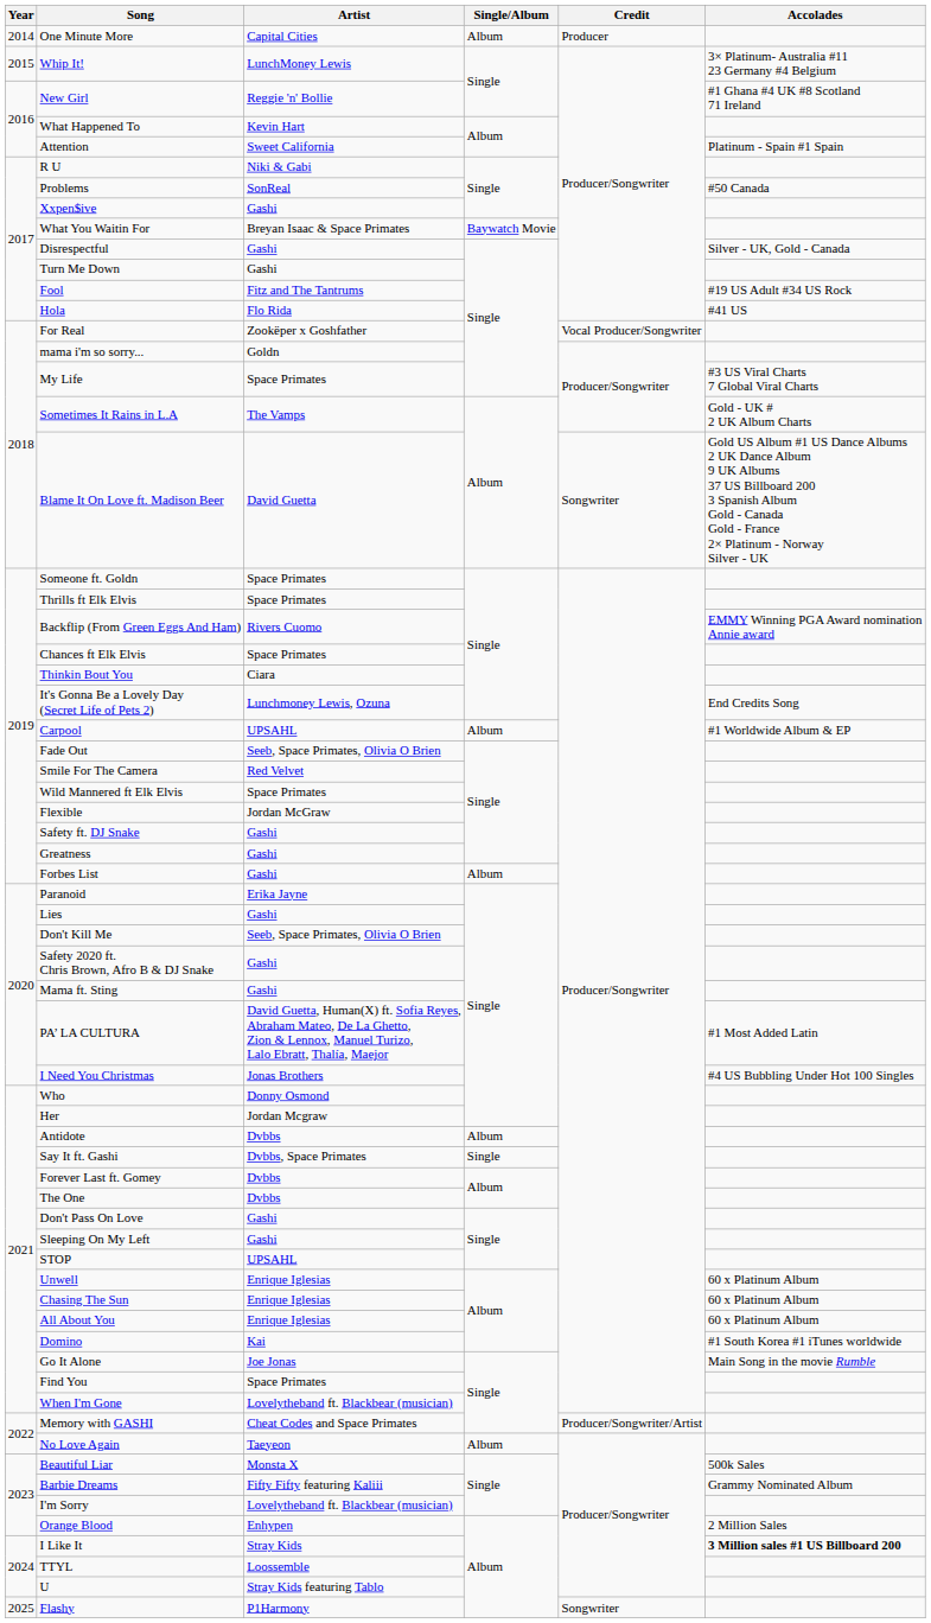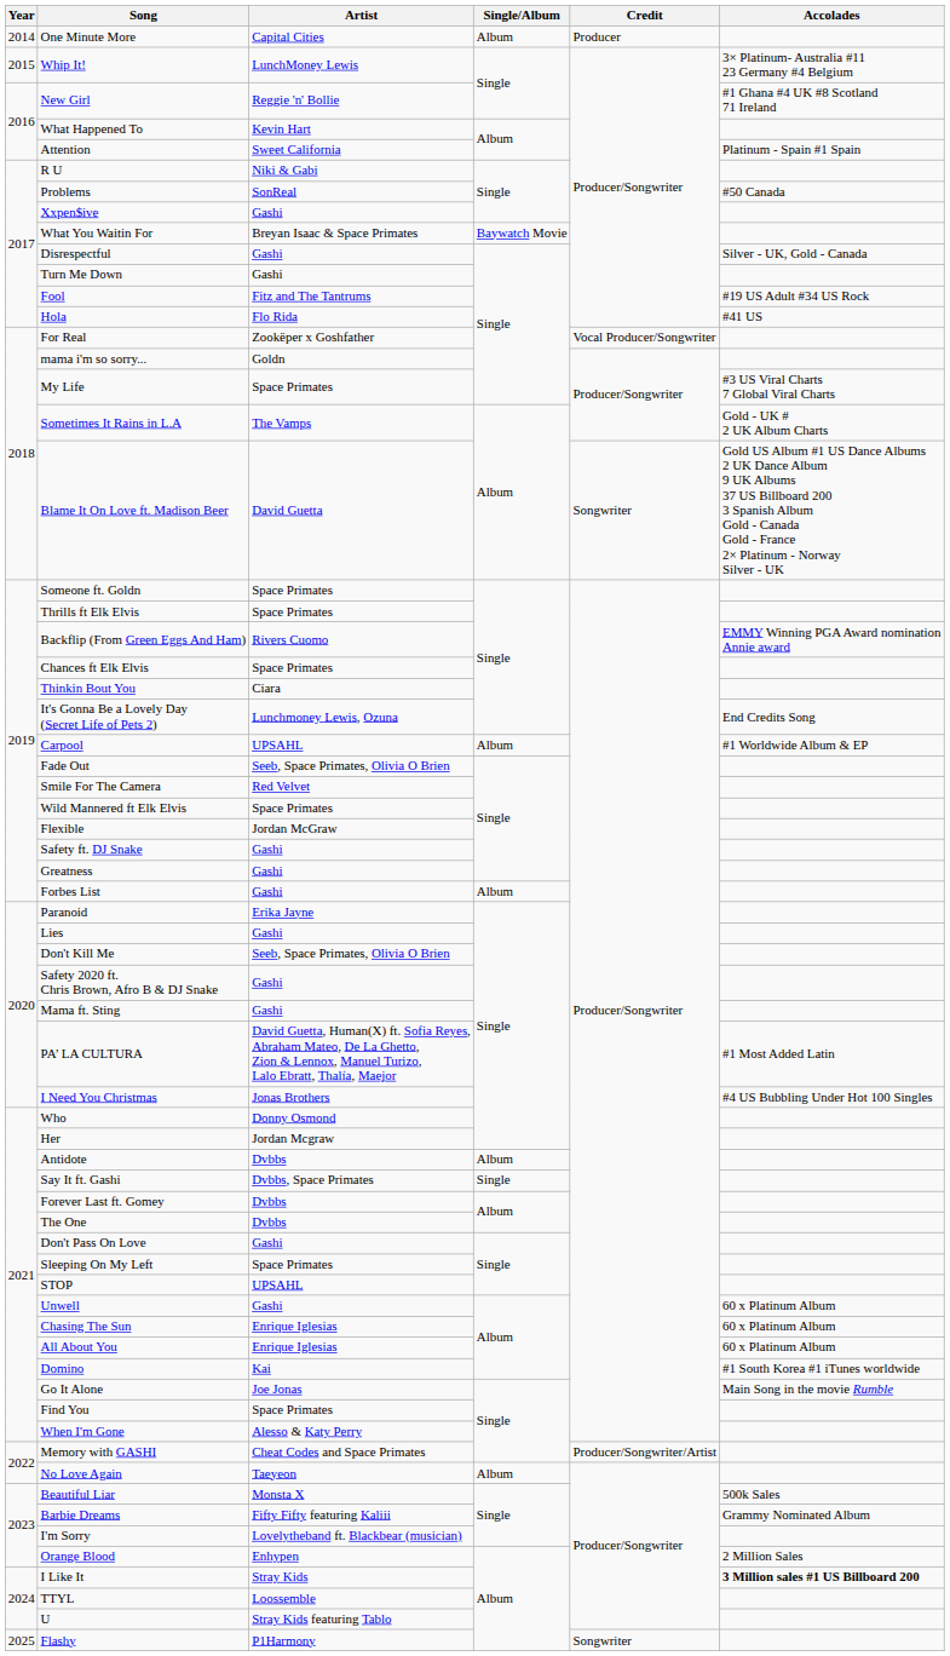Sleeping On My Left | Artist: Gashi -> Space Primates
Unwell | Artist: Enrique Iglesias -> Gashi
When I'm Gone | Artist: Lovelytheband ft. Blackbear (musician) -> Alesso & Katy Perry
